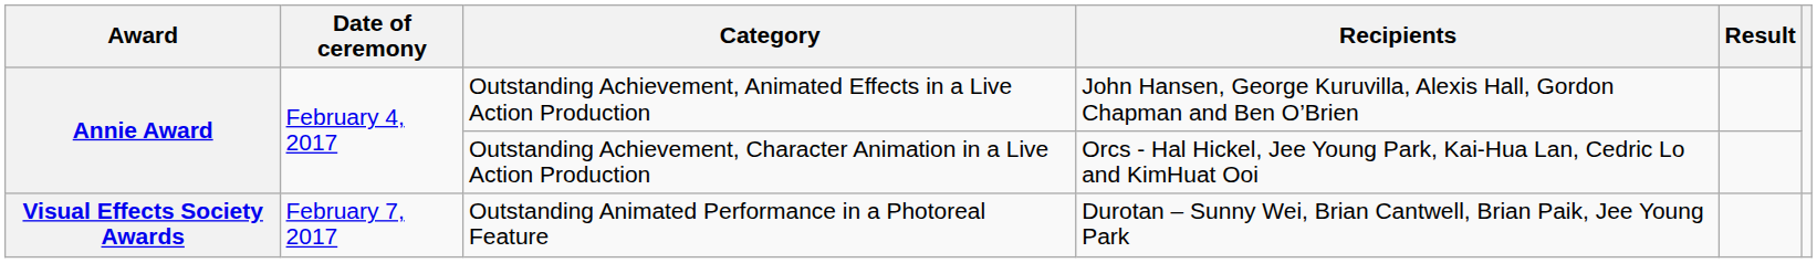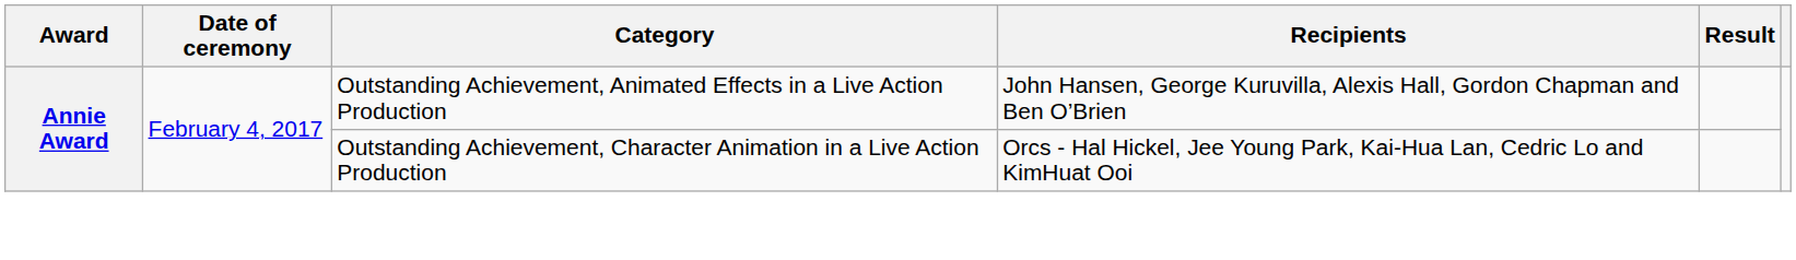- row: Visual Effects Society Awards | February 7, 2017 | Outstanding Animated Performance in a Photoreal Feature | Durotan – Sunny Wei, Brian Cantwell, Brian Paik, Jee Young Park
